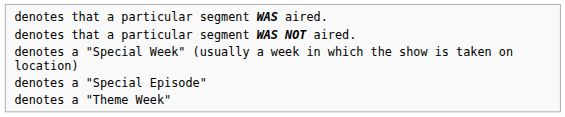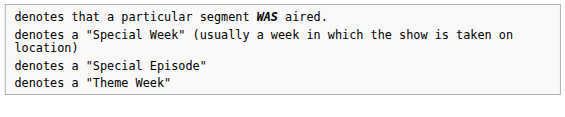- row: denotes that a particular segment WAS NOT aired.
